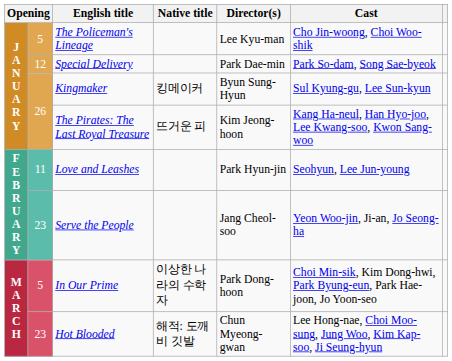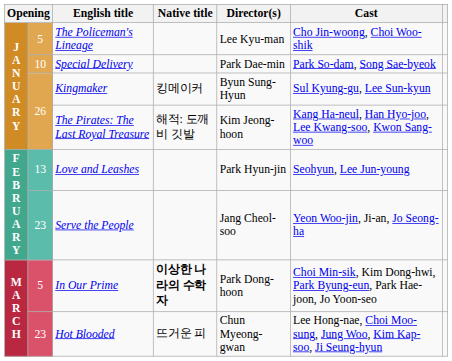Special Delivery | column 2: 12 -> 10
The Pirates: The Last Royal Treasure | Native title: 뜨거운 피 -> 해적: 도깨비 깃발
Love and Leashes | column 2: 11 -> 13
In Our Prime | Native title: normal -> bold
Hot Blooded | Native title: 해적: 도깨비 깃발 -> 뜨거운 피
